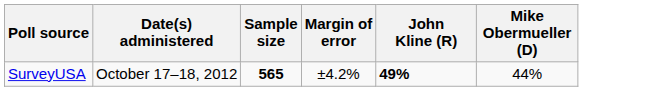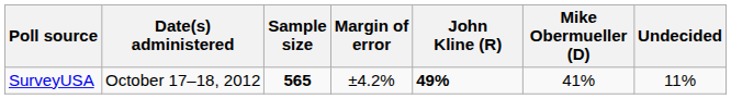+ column: Undecided | 11%
SurveyUSA | Mike Obermueller (D): 44% -> 41%
